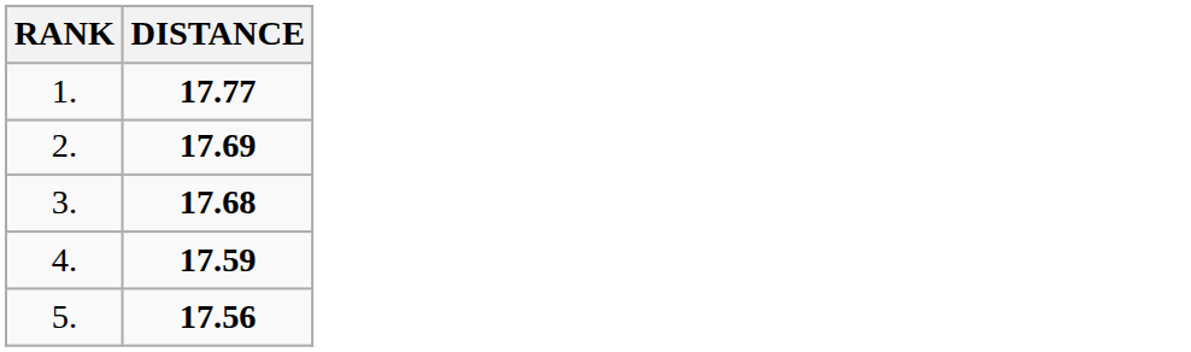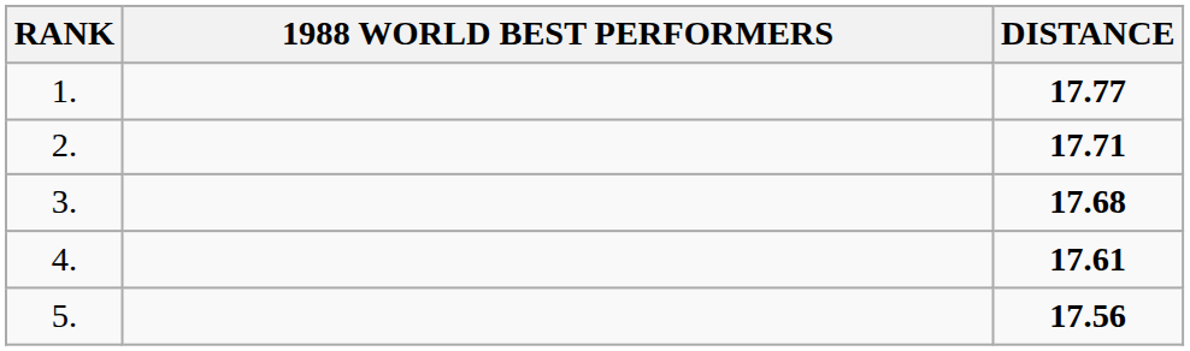+ column: 1988 WORLD BEST PERFORMERS
2. | DISTANCE: 17.69 -> 17.71
4. | DISTANCE: 17.59 -> 17.61
